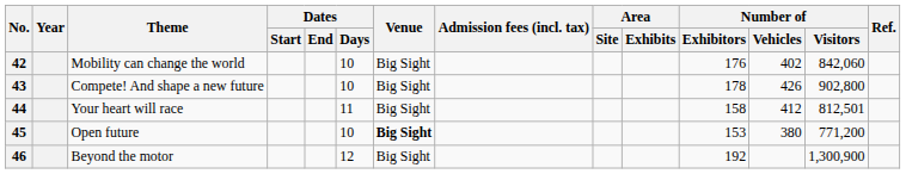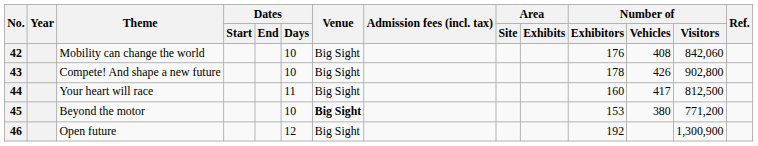42 | Number of / Vehicles: 402 -> 408
44 | Number of / Exhibitors: 158 -> 160
44 | Number of / Vehicles: 412 -> 417
44 | Number of / Visitors: 812,501 -> 812,500
45 | Theme: Open future -> Beyond the motor
46 | Theme: Beyond the motor -> Open future
